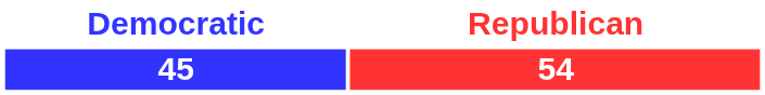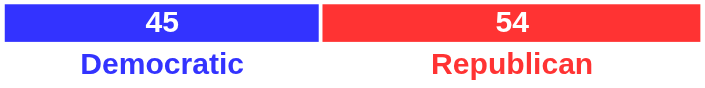rows swapped: 45 <-> Democratic
